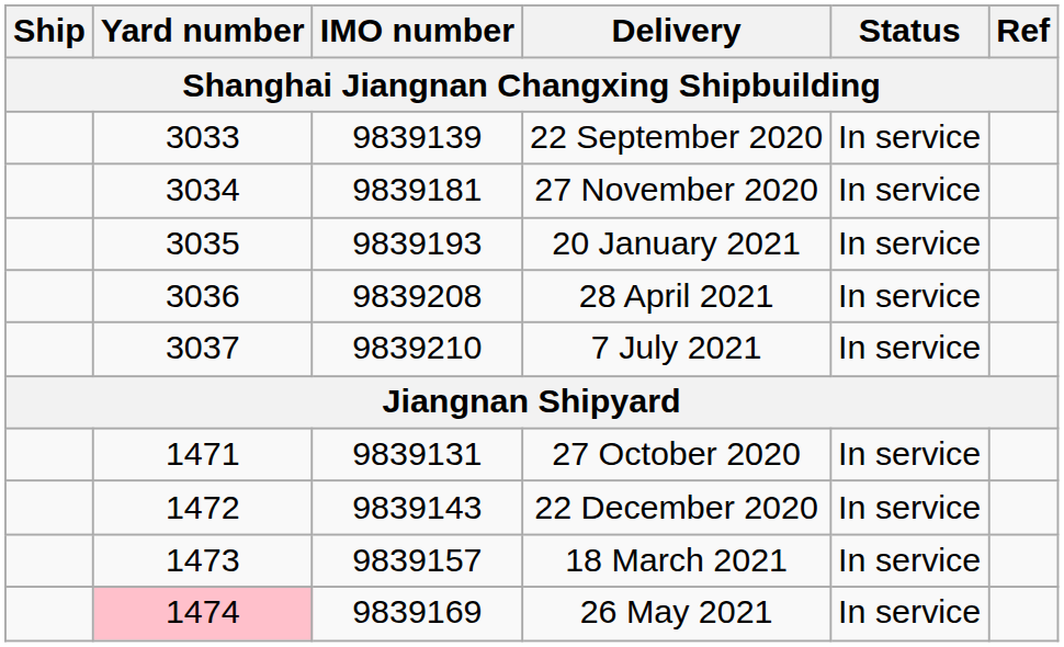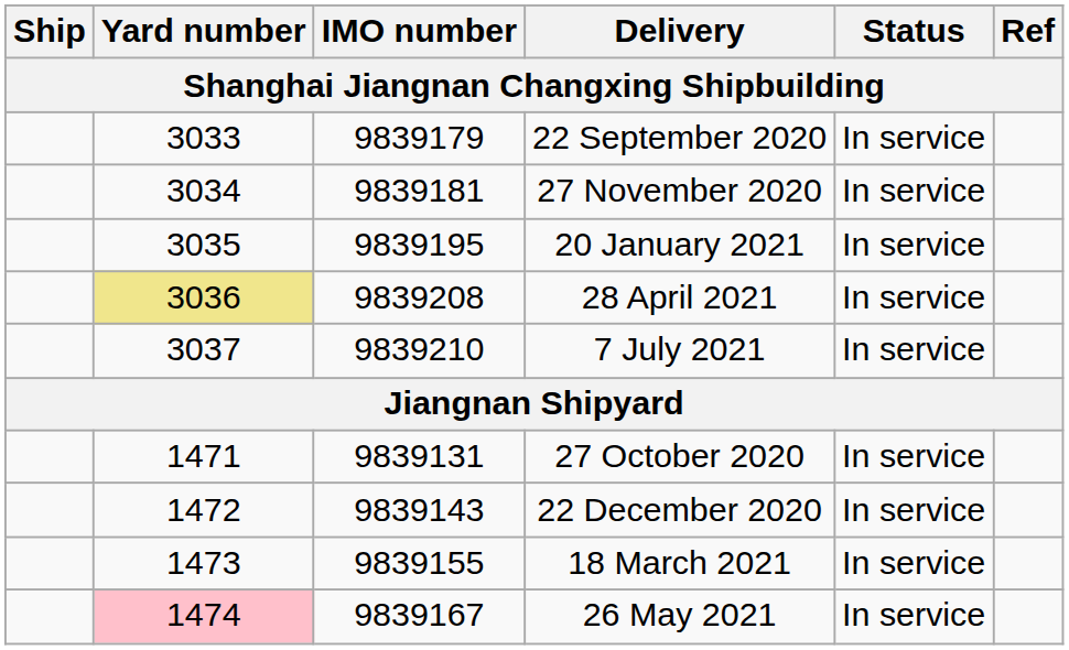22 September 2020 | IMO number: 9839139 -> 9839179
20 January 2021 | IMO number: 9839193 -> 9839195
28 April 2021 | Yard number: no background -> khaki background
18 March 2021 | IMO number: 9839157 -> 9839155
26 May 2021 | IMO number: 9839169 -> 9839167
